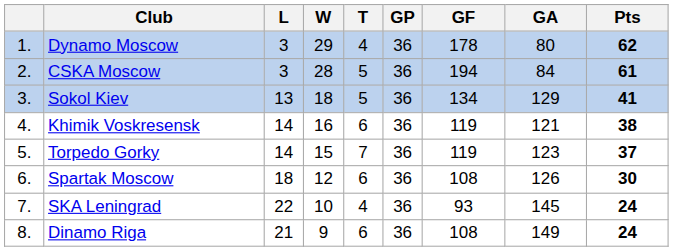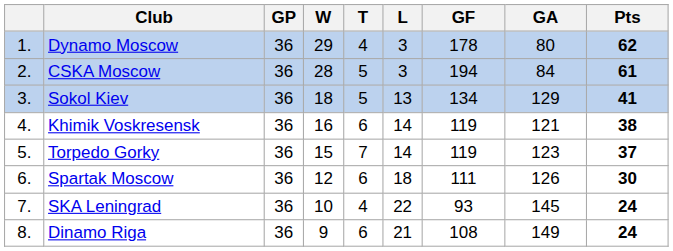columns swapped: GP <-> L
Spartak Moscow | GF: 108 -> 111
